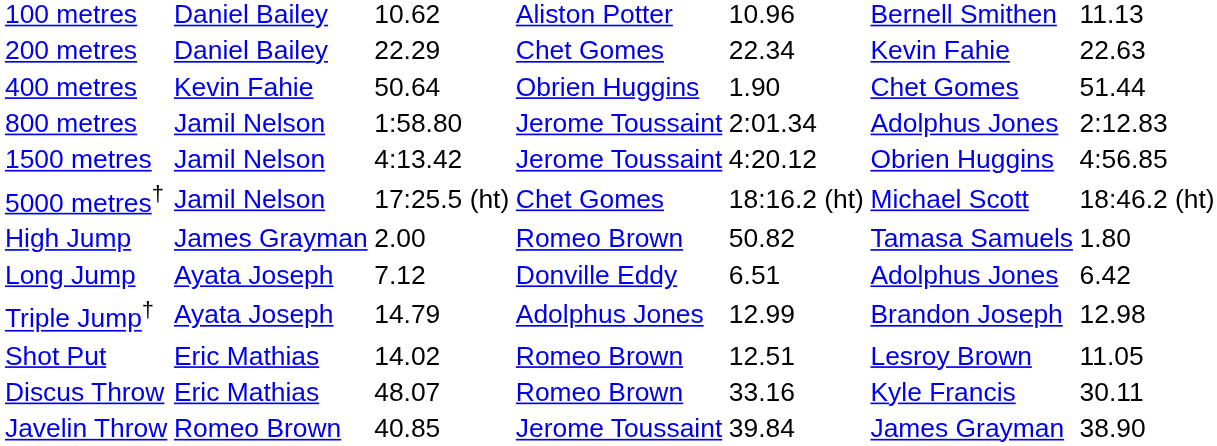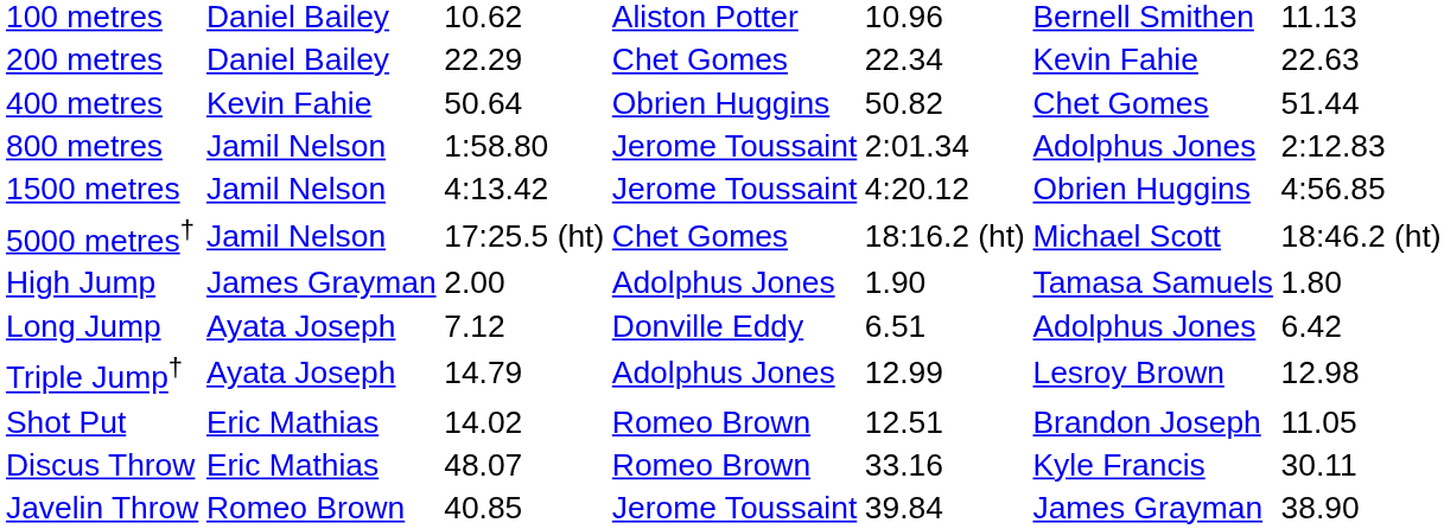400 metres | column 5: 1.90 -> 50.82
High Jump | column 4: Romeo Brown -> Adolphus Jones
High Jump | column 5: 50.82 -> 1.90
Triple Jump† | column 6: Brandon Joseph -> Lesroy Brown
Shot Put | column 6: Lesroy Brown -> Brandon Joseph
